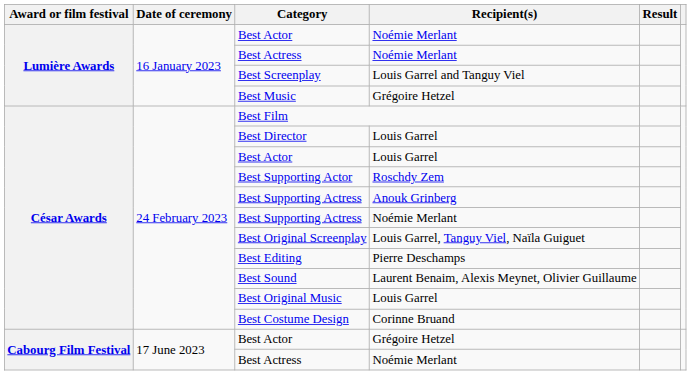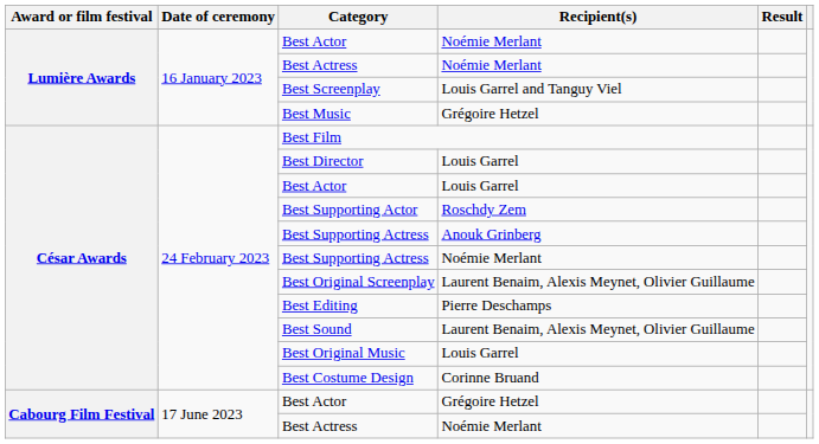Best Original Screenplay | Recipient(s): Louis Garrel, Tanguy Viel, Naïla Guiguet -> Laurent Benaim, Alexis Meynet, Olivier Guillaume
